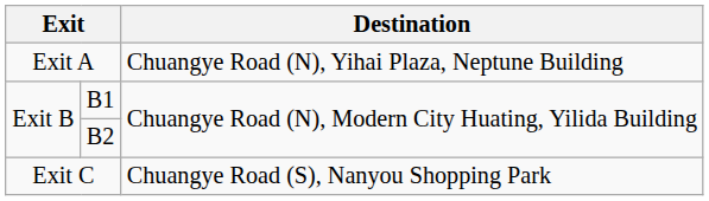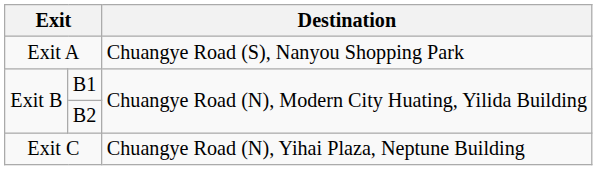Exit A | Destination: Chuangye Road (N), Yihai Plaza, Neptune Building -> Chuangye Road (S), Nanyou Shopping Park
Exit C | Destination: Chuangye Road (S), Nanyou Shopping Park -> Chuangye Road (N), Yihai Plaza, Neptune Building
